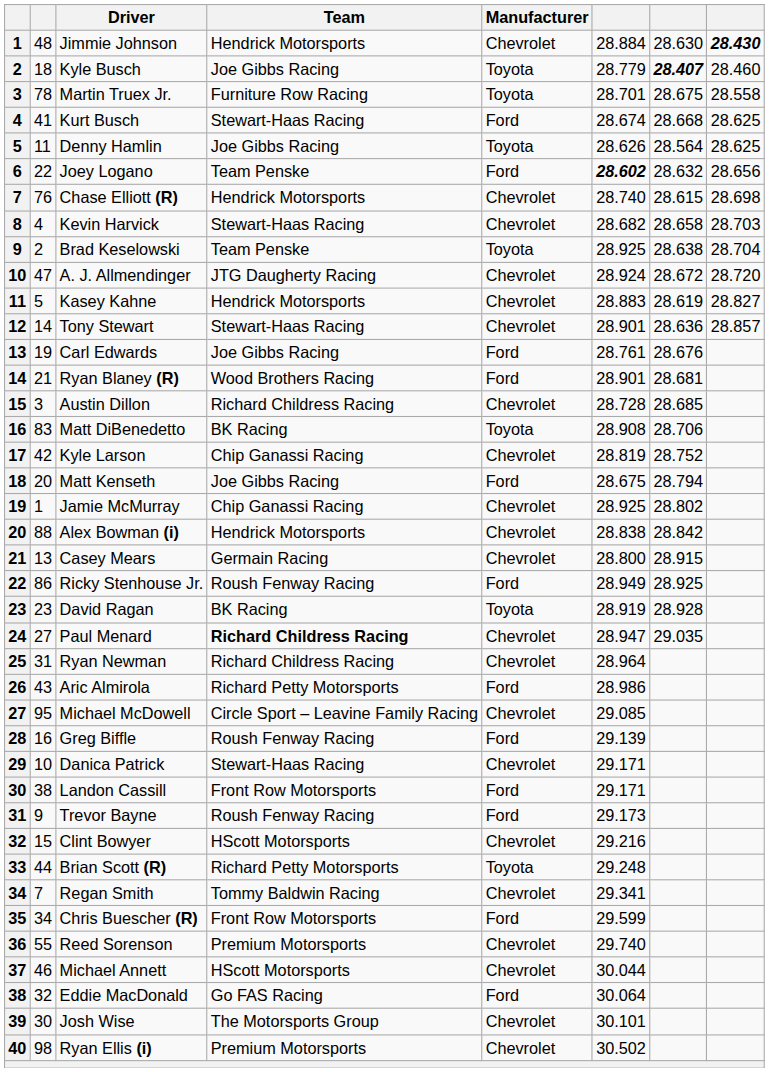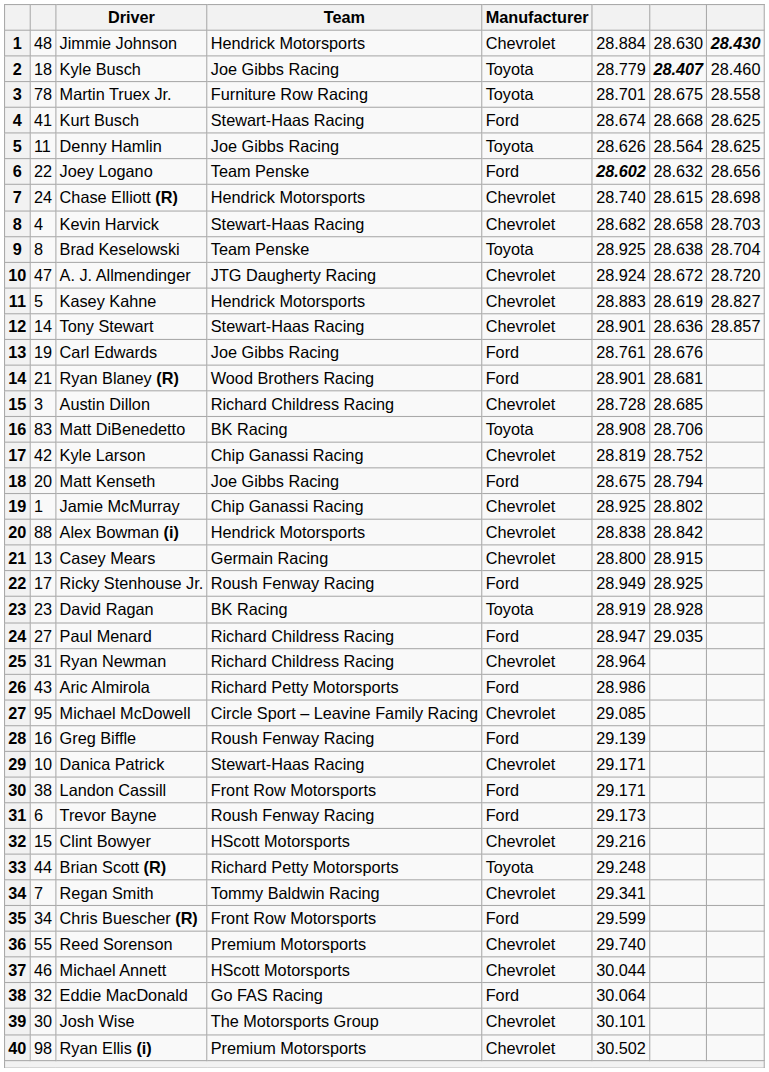Chase Elliott (R) | column 2: 76 -> 24
Brad Keselowski | column 2: 2 -> 8
Ricky Stenhouse Jr. | column 2: 86 -> 17
Paul Menard | Team: bold -> normal
Paul Menard | Manufacturer: Chevrolet -> Ford
Trevor Bayne | column 2: 9 -> 6
